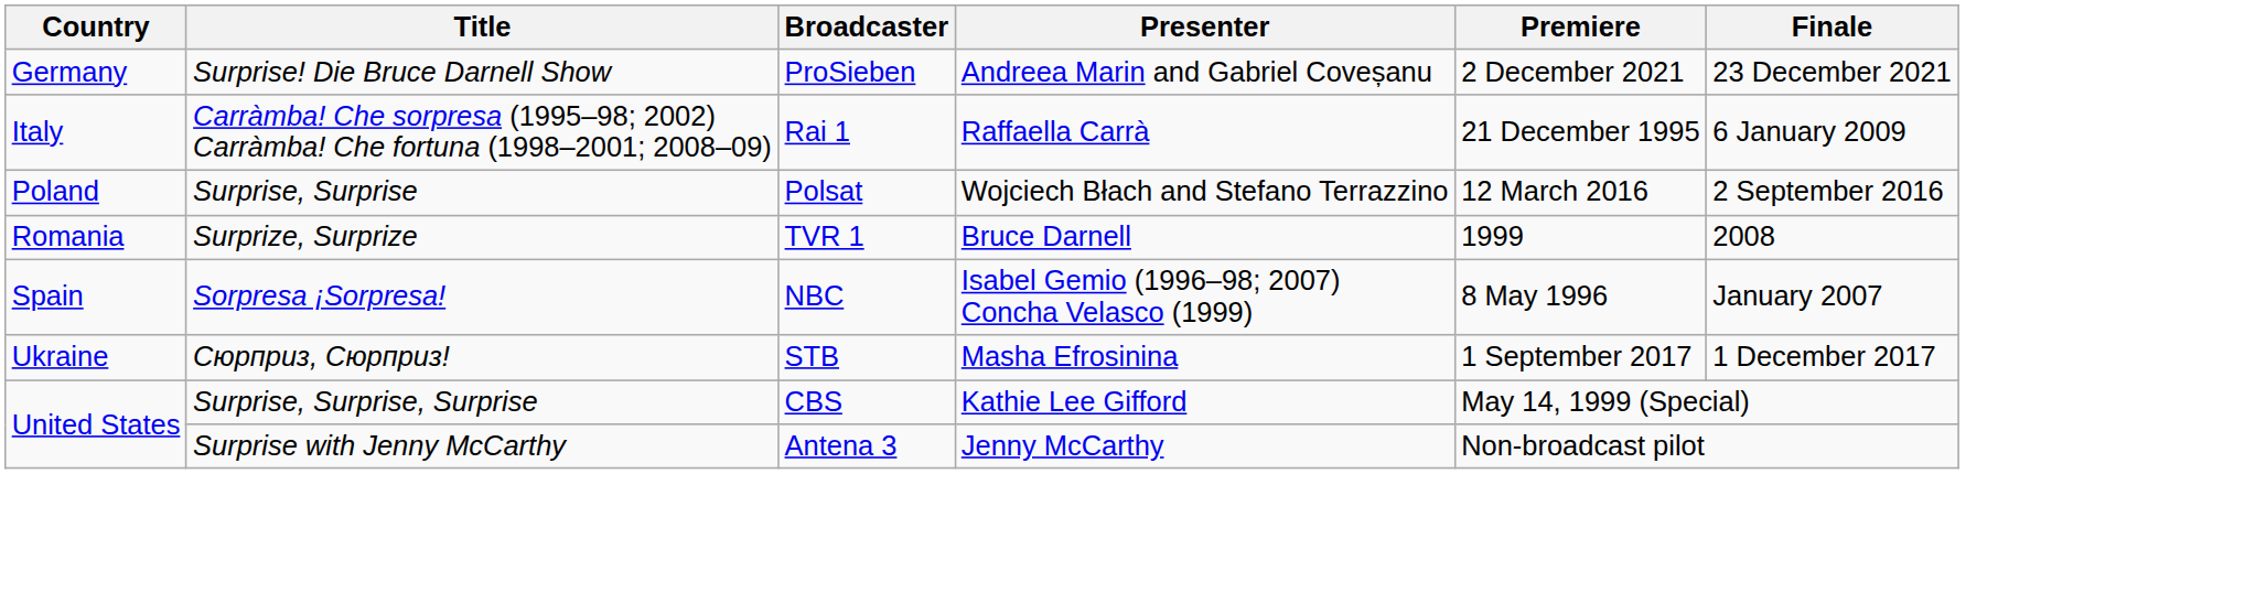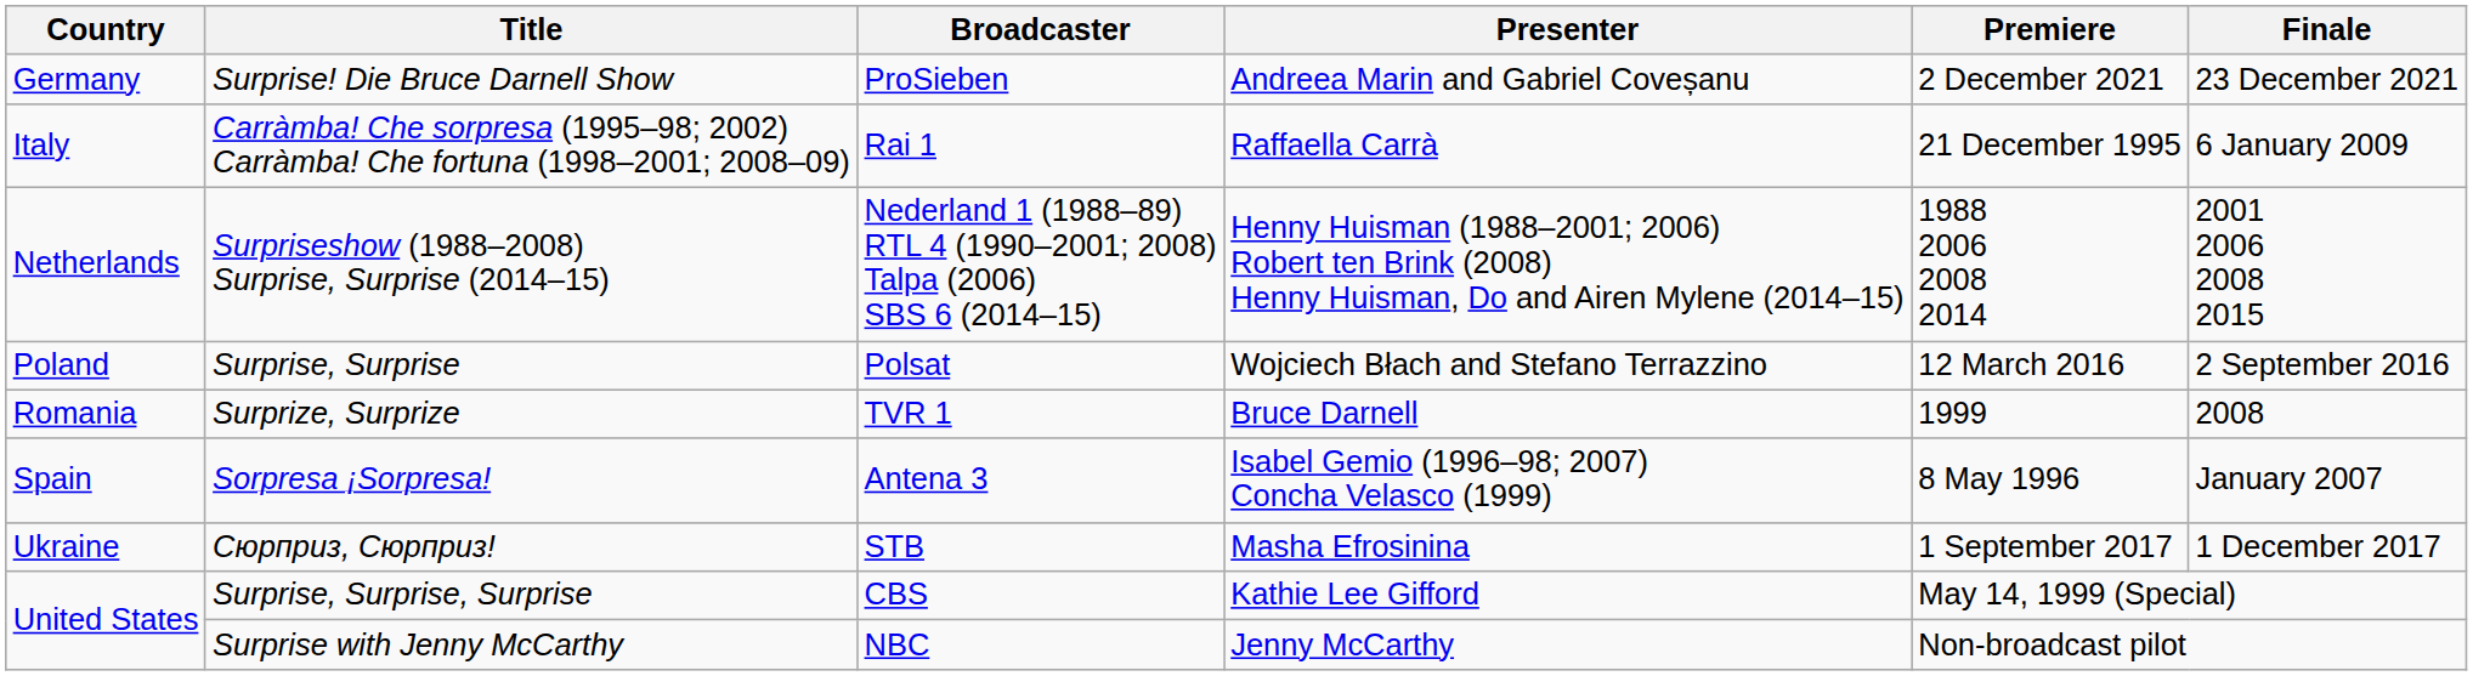+ row: Netherlands | Surpriseshow (1988–2008) Surprise, Surprise (2014–15) | Nederland 1 (1988–89) RTL 4 (1990–2001; 2008) Talpa (2006) SBS 6 (2014–15) | Henny Huisman (1988–2001; 2006) Robert ten Brink (2008) Henny Huisman, Do and Airen Mylene (2014–15) | 1988 2006 2008 2014 | 2001 2006 2008 2015
Sorpresa ¡Sorpresa! | Broadcaster: NBC -> Antena 3
Surprise with Jenny McCarthy | Broadcaster: Antena 3 -> NBC
